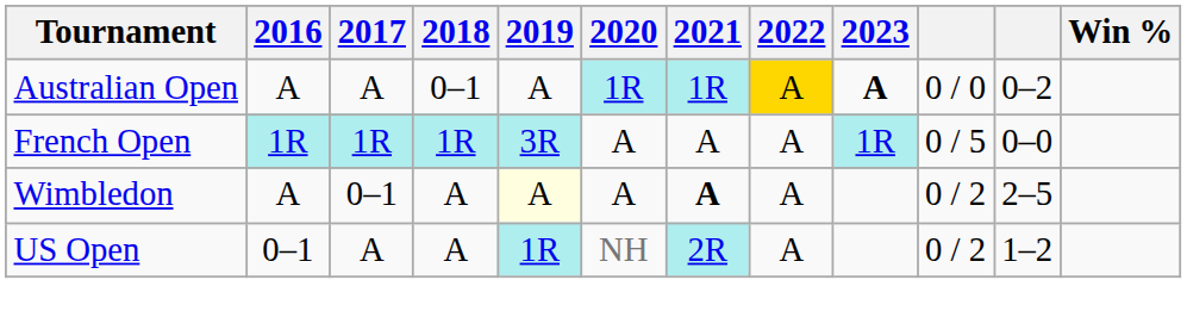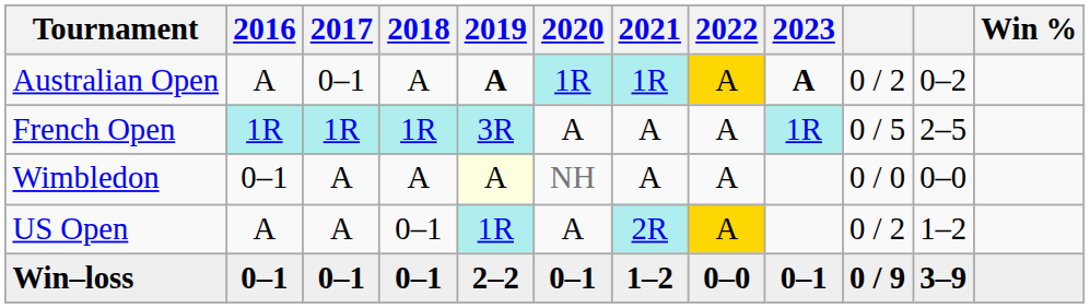Australian Open | 2017: A -> 0–1
Australian Open | 2018: 0–1 -> A
Australian Open | 2019: normal -> bold
Australian Open | column 10: 0 / 0 -> 0 / 2
French Open | column 11: 0–0 -> 2–5
Wimbledon | 2016: A -> 0–1
Wimbledon | 2017: 0–1 -> A
Wimbledon | 2020: A -> NH
Wimbledon | 2021: bold -> normal
Wimbledon | column 10: 0 / 2 -> 0 / 0
Wimbledon | column 11: 2–5 -> 0–0
US Open | 2016: 0–1 -> A
US Open | 2018: A -> 0–1
US Open | 2020: NH -> A
US Open | 2022: no background -> gold background
+ row: Win–loss | 0–1 | 0–1 | 0–1 | 2–2 | 0–1 | 1–2 | 0–0 | 0–1 | 0 / 9 | 3–9
